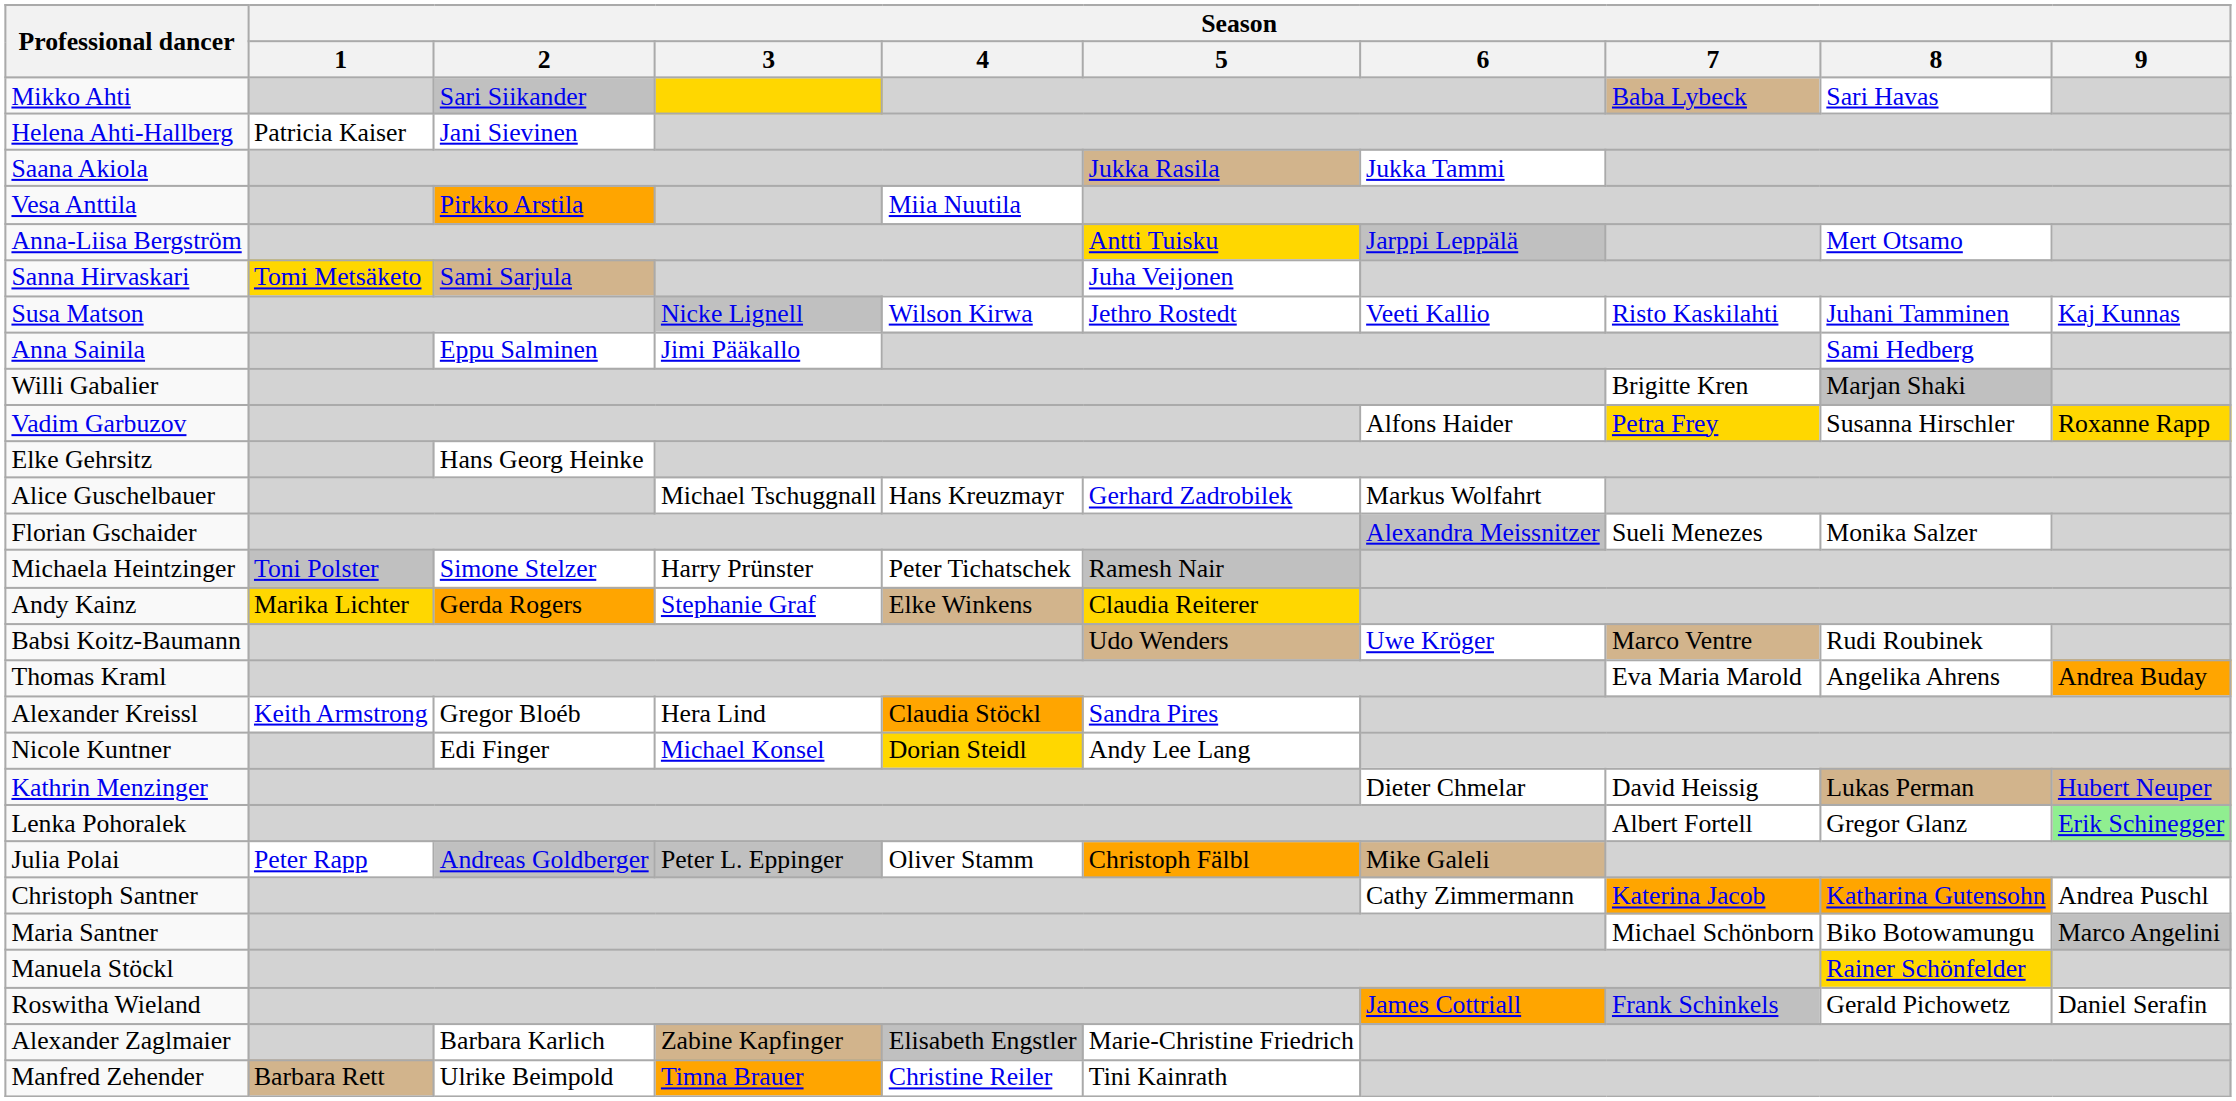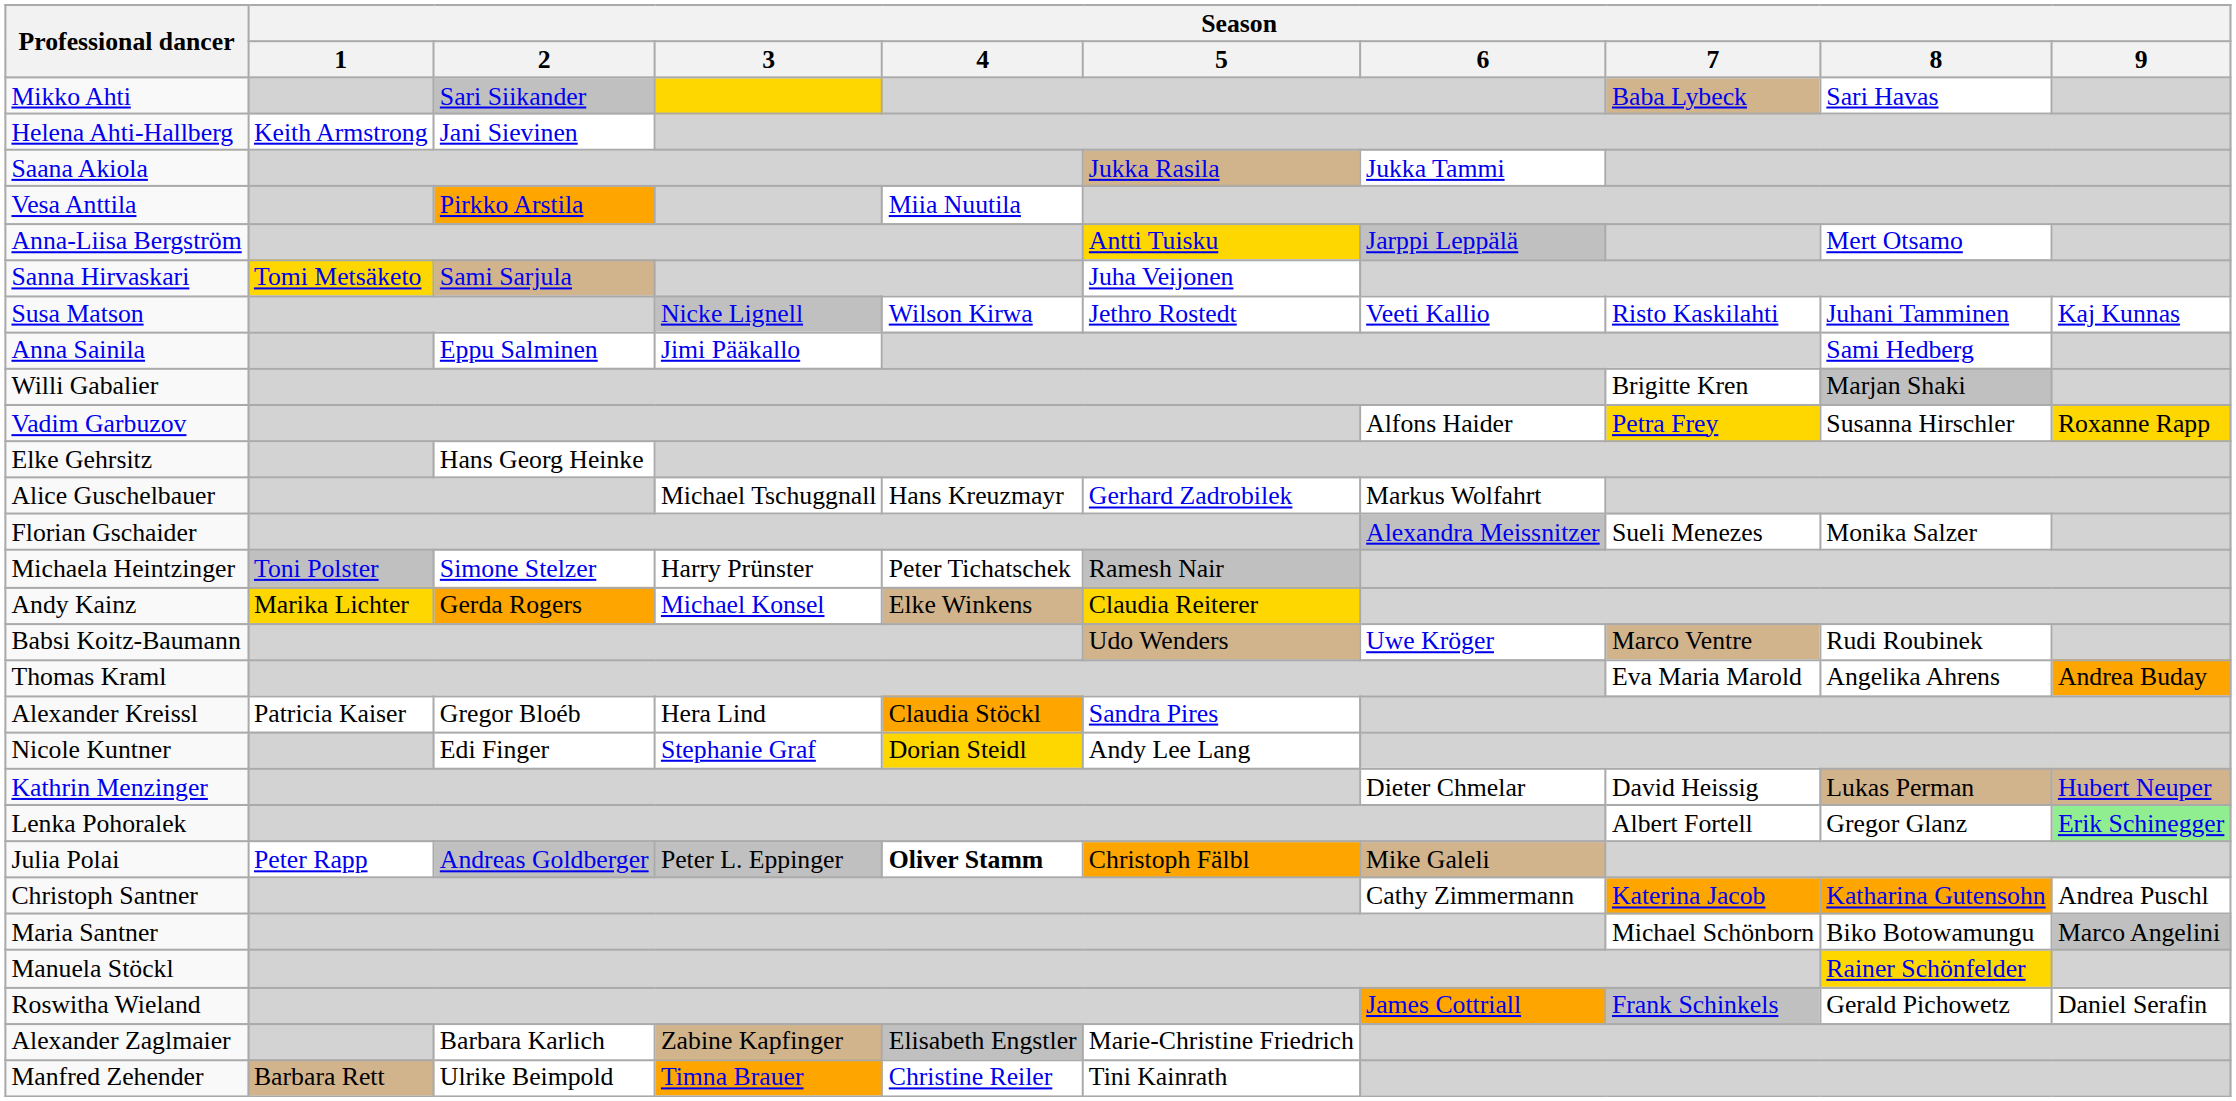Helena Ahti-Hallberg | Season / 1: Patricia Kaiser -> Keith Armstrong
Andy Kainz | Season / 3: Stephanie Graf -> Michael Konsel
Alexander Kreissl | Season / 1: Keith Armstrong -> Patricia Kaiser
Nicole Kuntner | Season / 3: Michael Konsel -> Stephanie Graf
Julia Polai | Season / 4: normal -> bold
